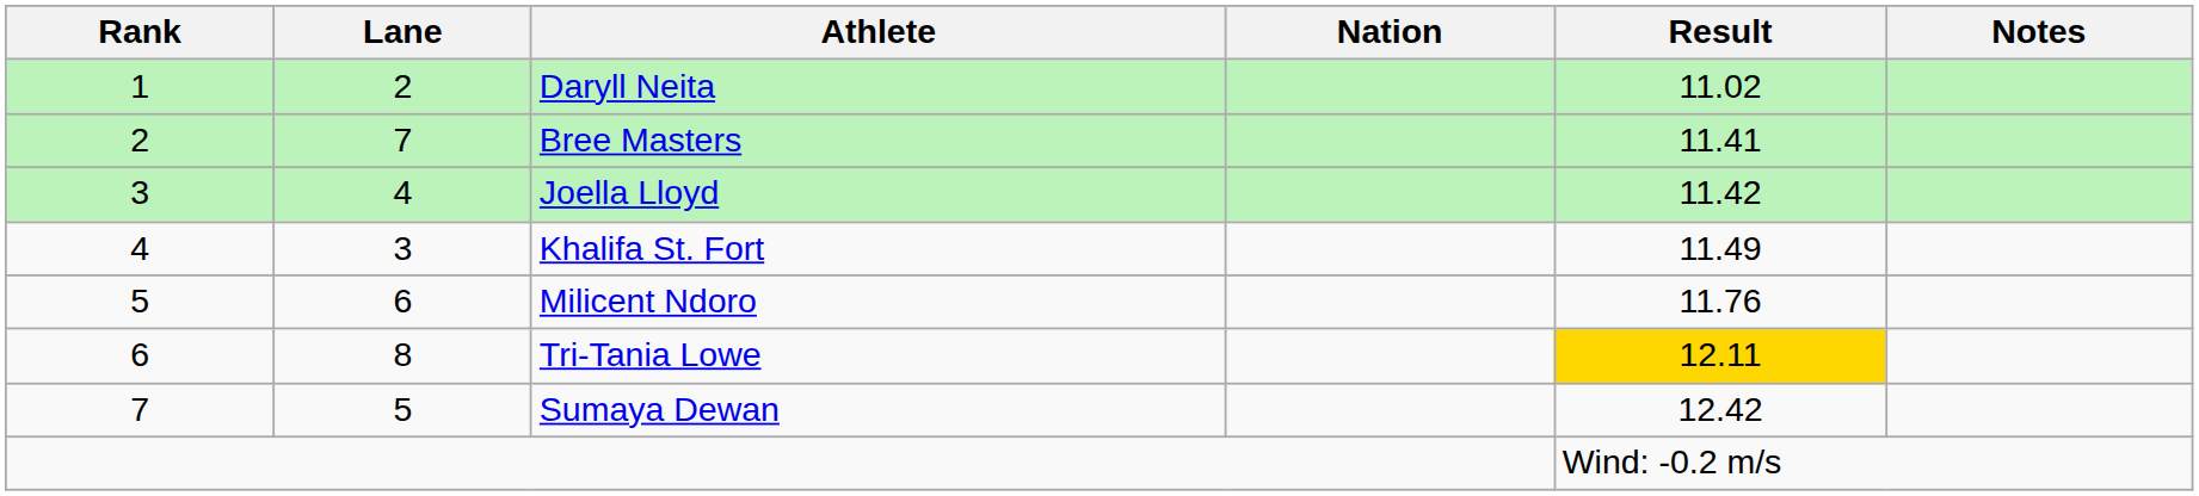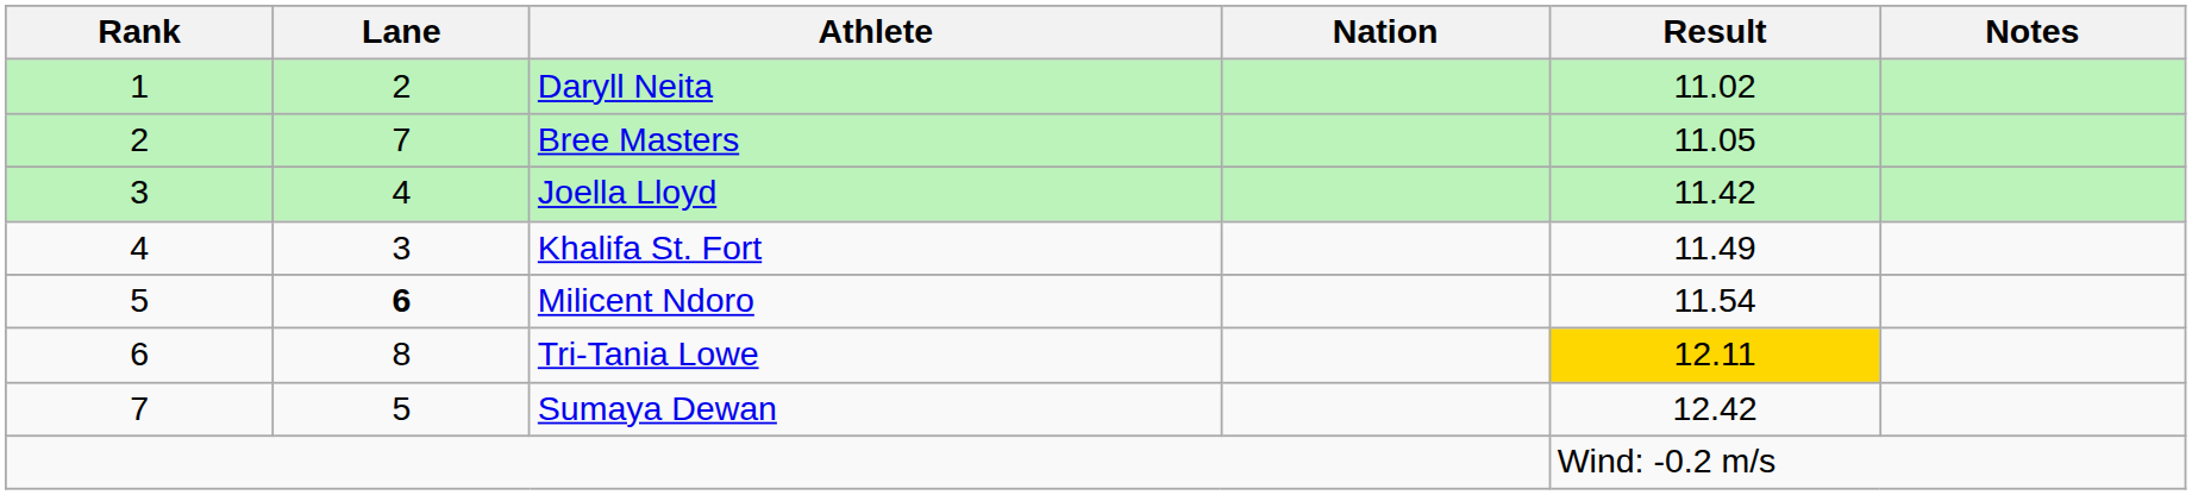Bree Masters | Result: 11.41 -> 11.05
Milicent Ndoro | Lane: normal -> bold
Milicent Ndoro | Result: 11.76 -> 11.54
